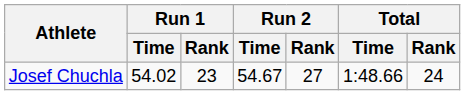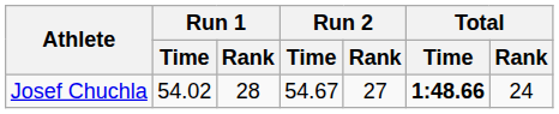Josef Chuchla | Run 1 / Rank: 23 -> 28
Josef Chuchla | Total / Time: normal -> bold
